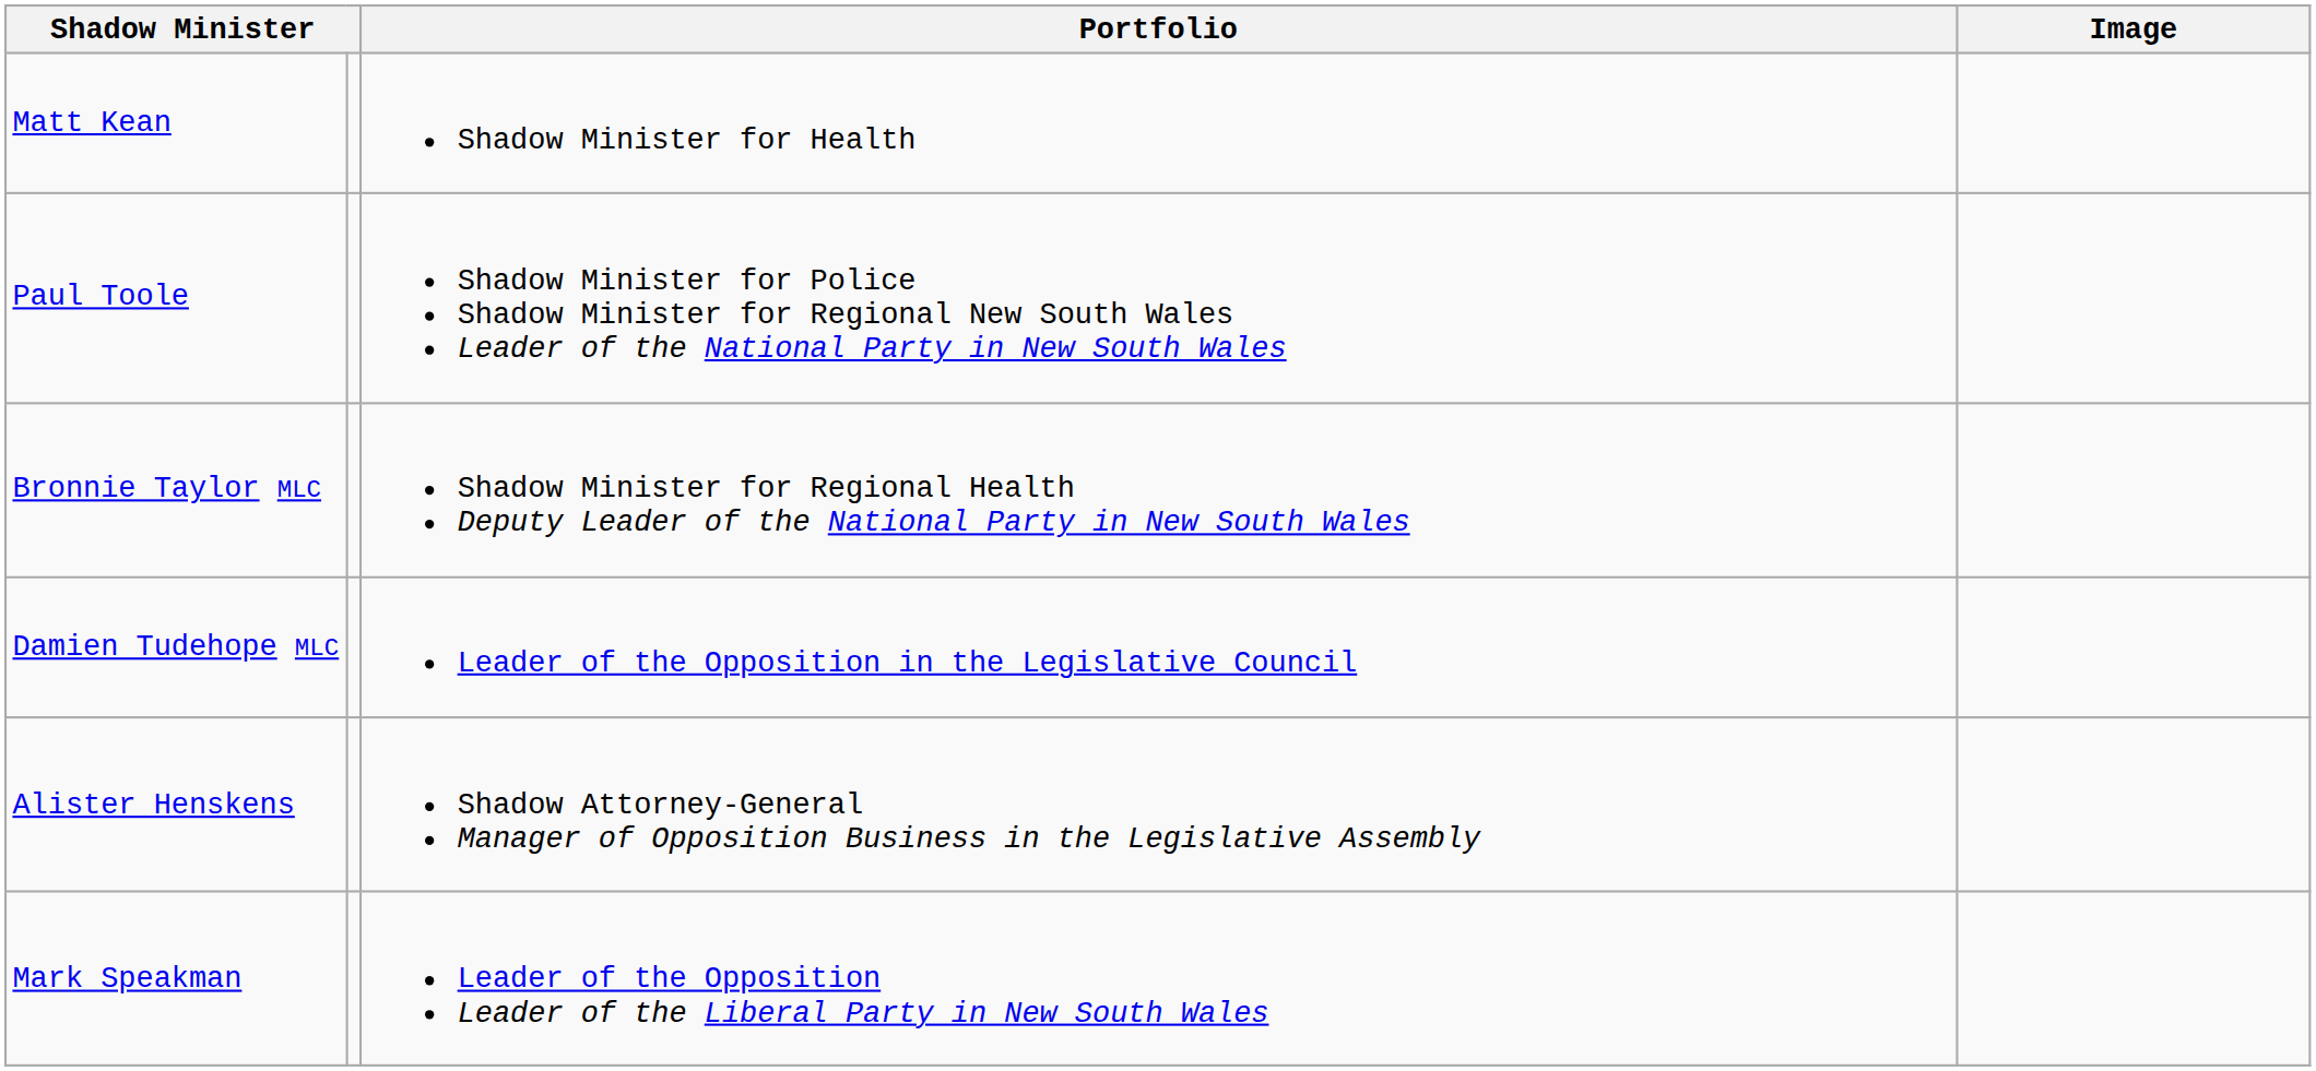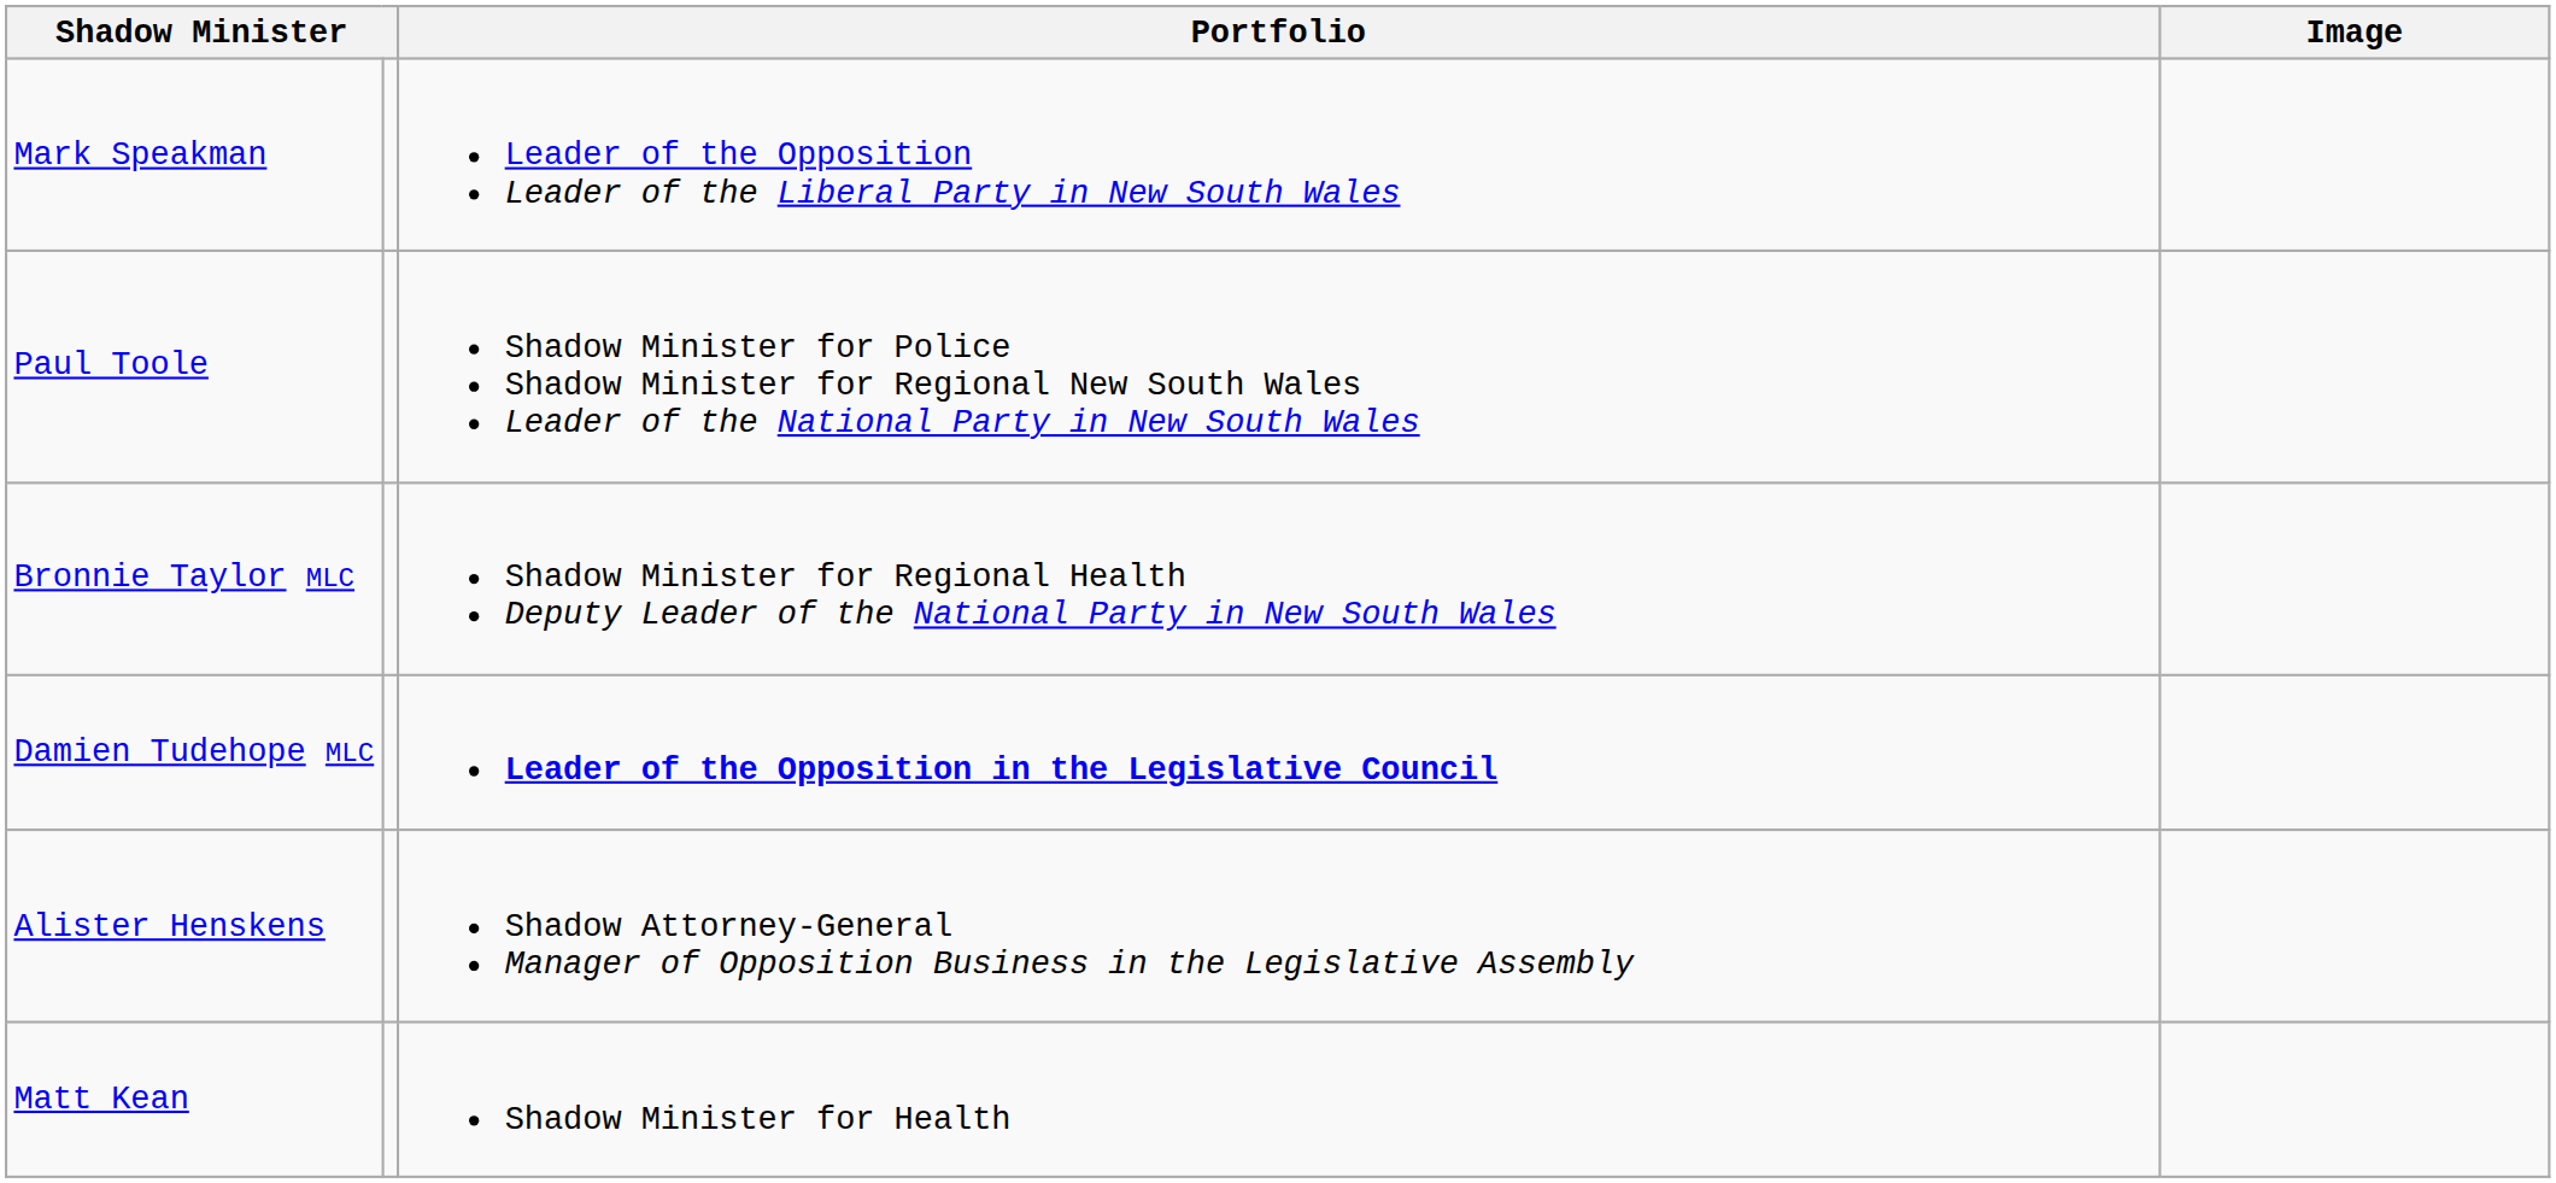rows swapped: Mark Speakman <-> Matt Kean
Damien Tudehope MLC | Portfolio: normal -> bold
